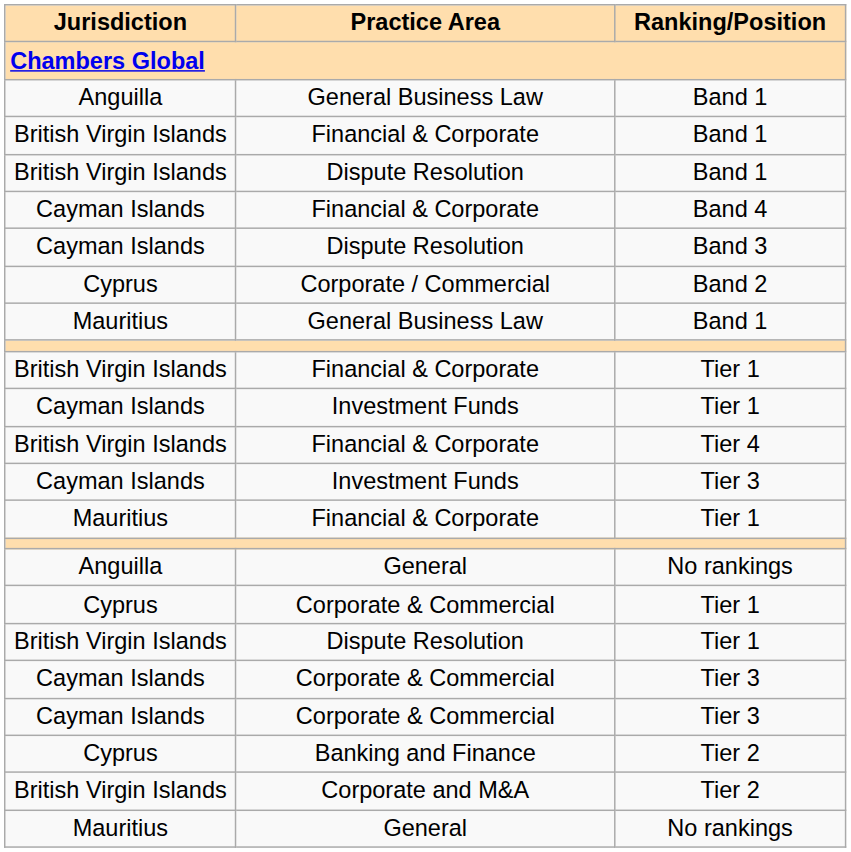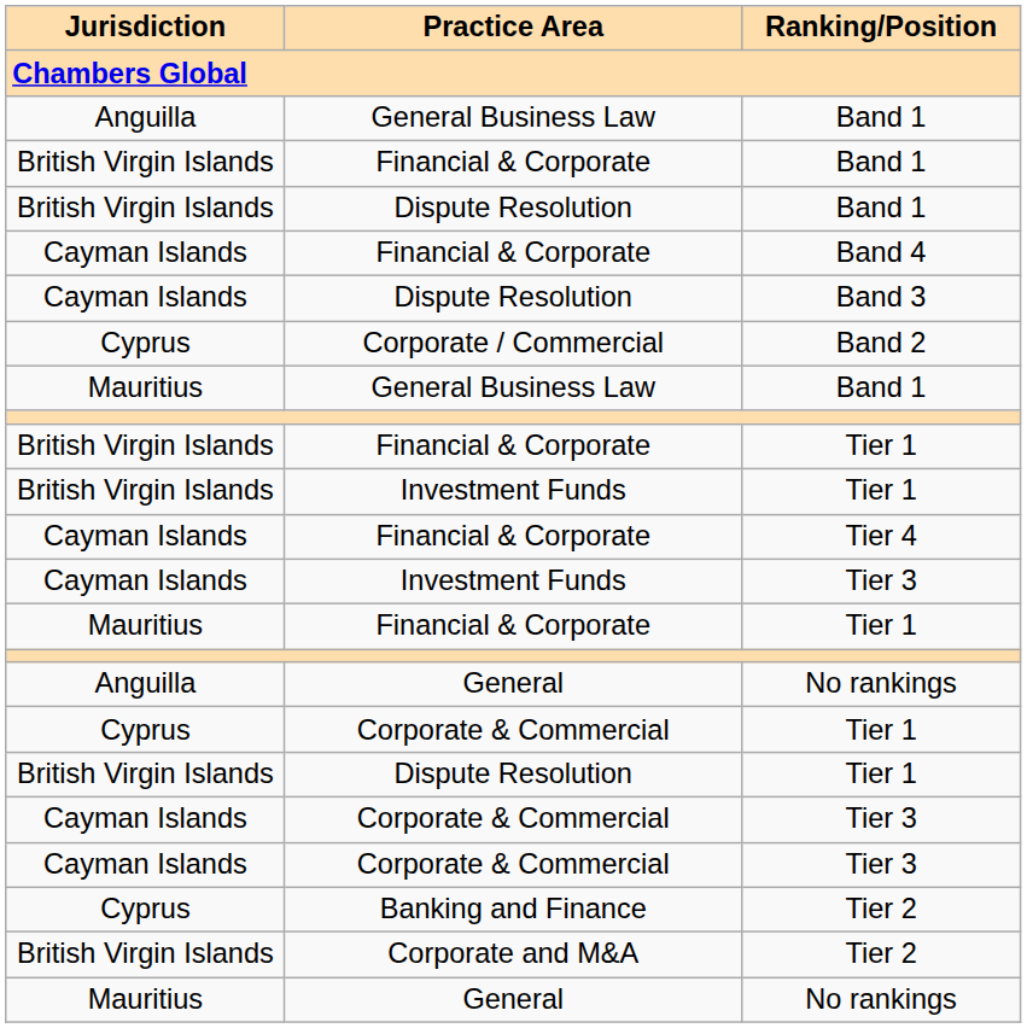Investment Funds / Tier 1 | Jurisdiction: Cayman Islands -> British Virgin Islands
Financial & Corporate / Tier 4 | Jurisdiction: British Virgin Islands -> Cayman Islands
